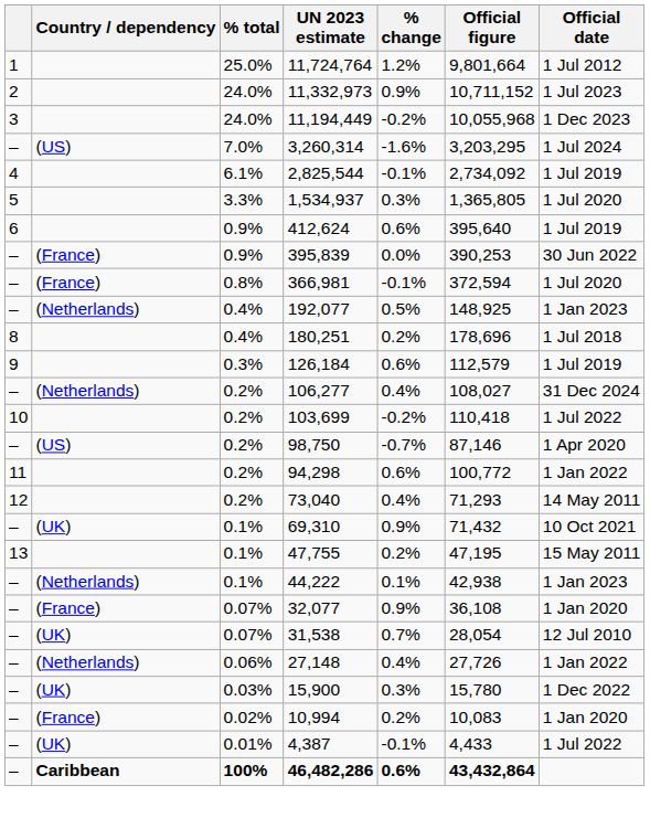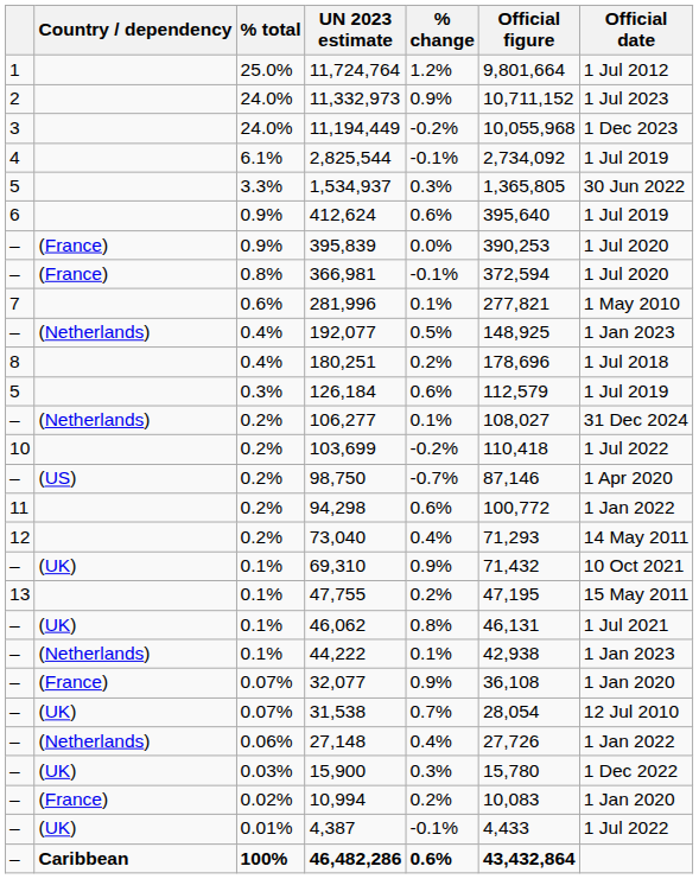- row: – | (US) | 7.0% | 3,260,314 | -1.6% | 3,203,295 | 1 Jul 2024
1,534,937 | Official date: 1 Jul 2020 -> 30 Jun 2022
395,839 | Official date: 30 Jun 2022 -> 1 Jul 2020
+ row: 7 | 0.6% | 281,996 | 0.1% | 277,821 | 1 May 2010
126,184 | column 1: 9 -> 5
106,277 | % change: 0.4% -> 0.1%
+ row: – | (UK) | 0.1% | 46,062 | 0.8% | 46,131 | 1 Jul 2021
